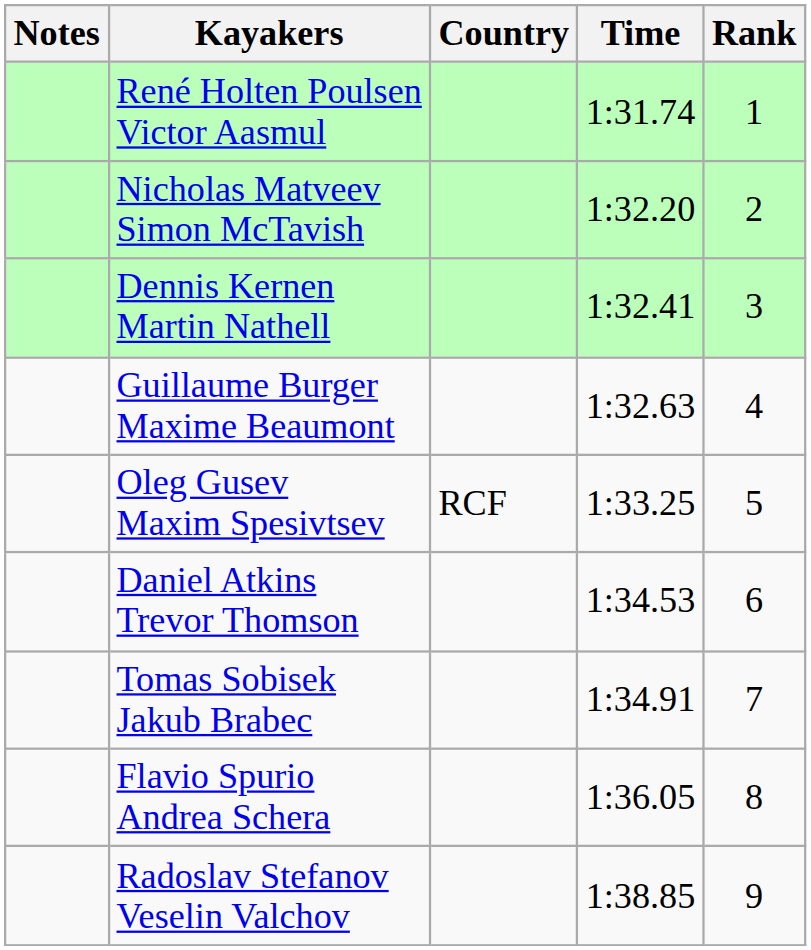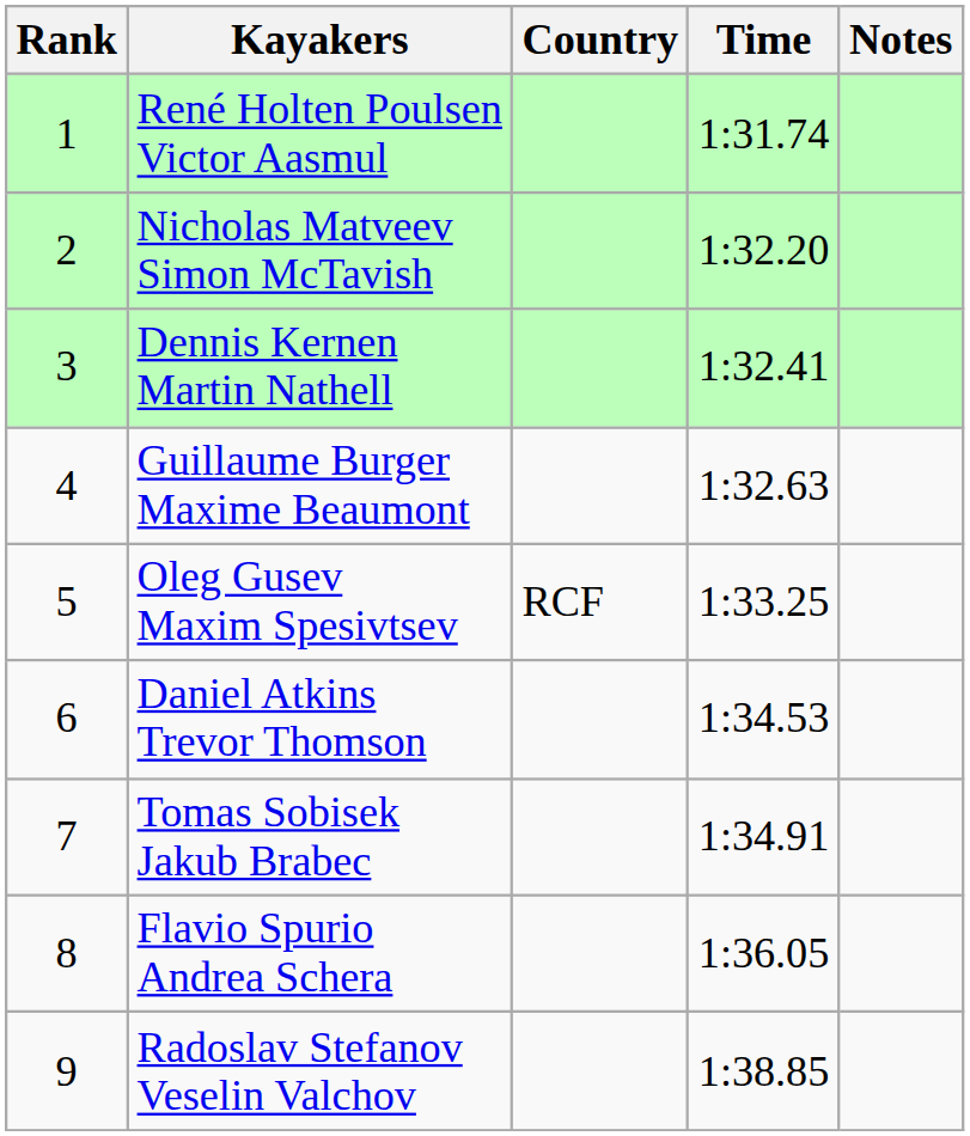columns swapped: Rank <-> Notes
